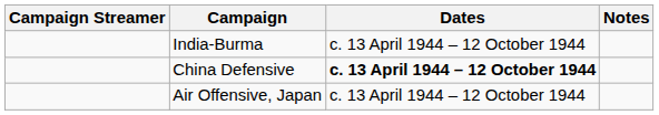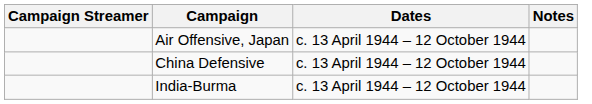rows swapped: India-Burma <-> Air Offensive, Japan
China Defensive | Dates: bold -> normal
